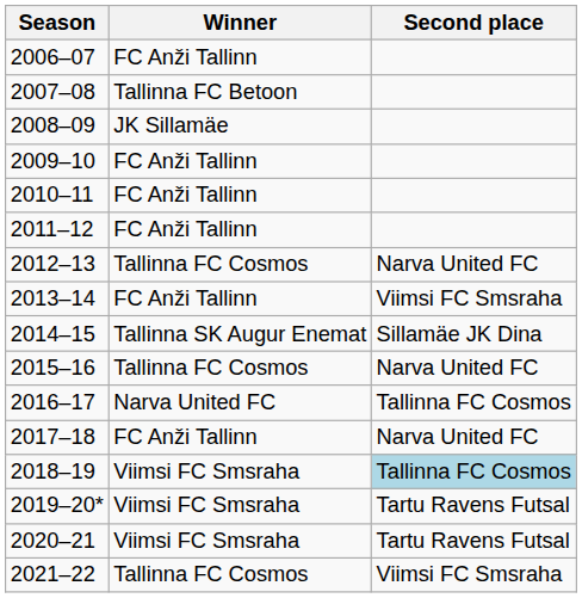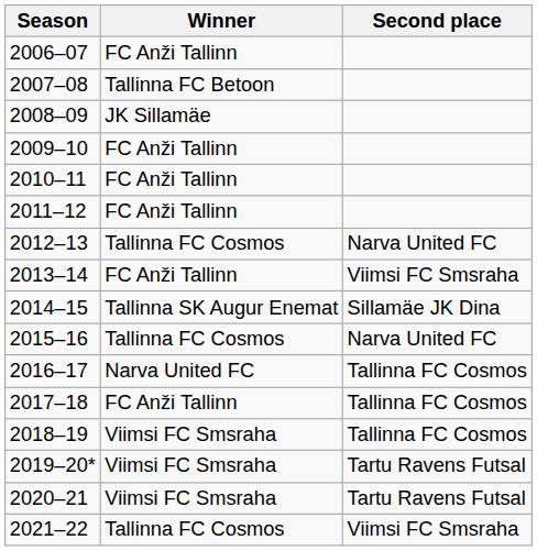2017–18 | Second place: Narva United FC -> Tallinna FC Cosmos
2018–19 | Second place: lightblue background -> no background
